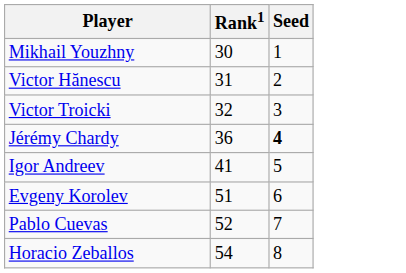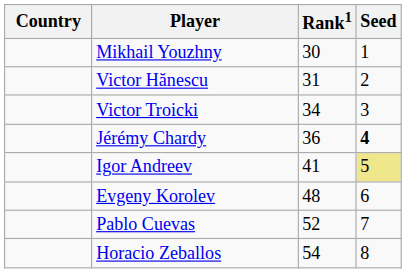+ column: Country
Victor Troicki | Rank1: 32 -> 34
Igor Andreev | Seed: no background -> khaki background
Evgeny Korolev | Rank1: 51 -> 48
